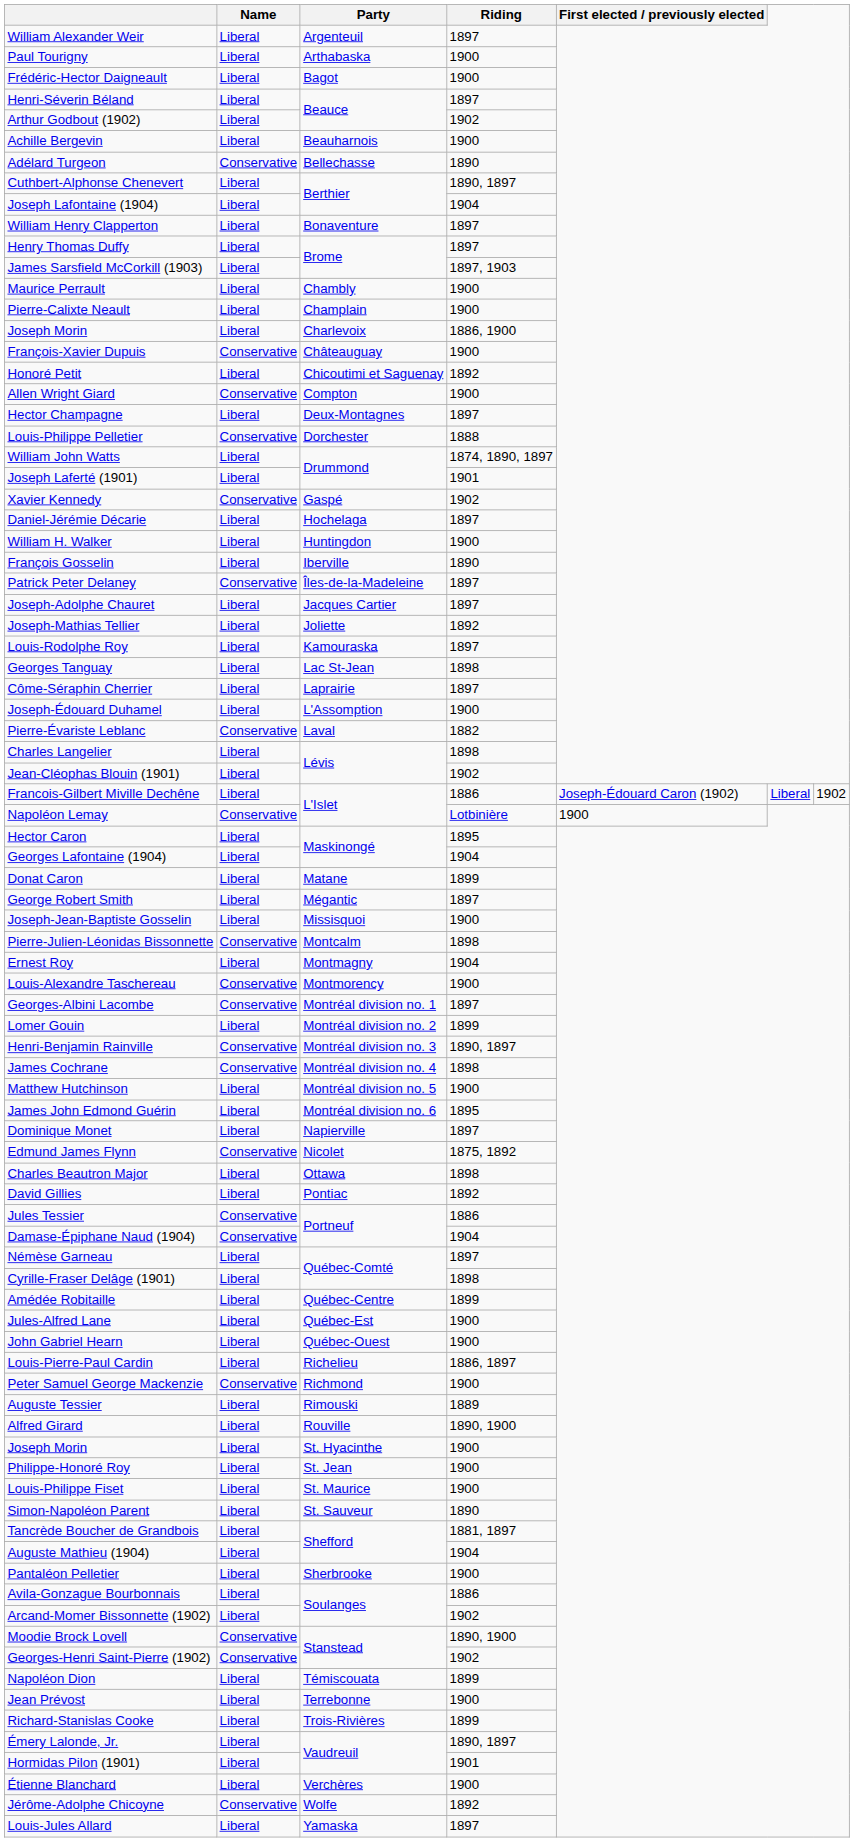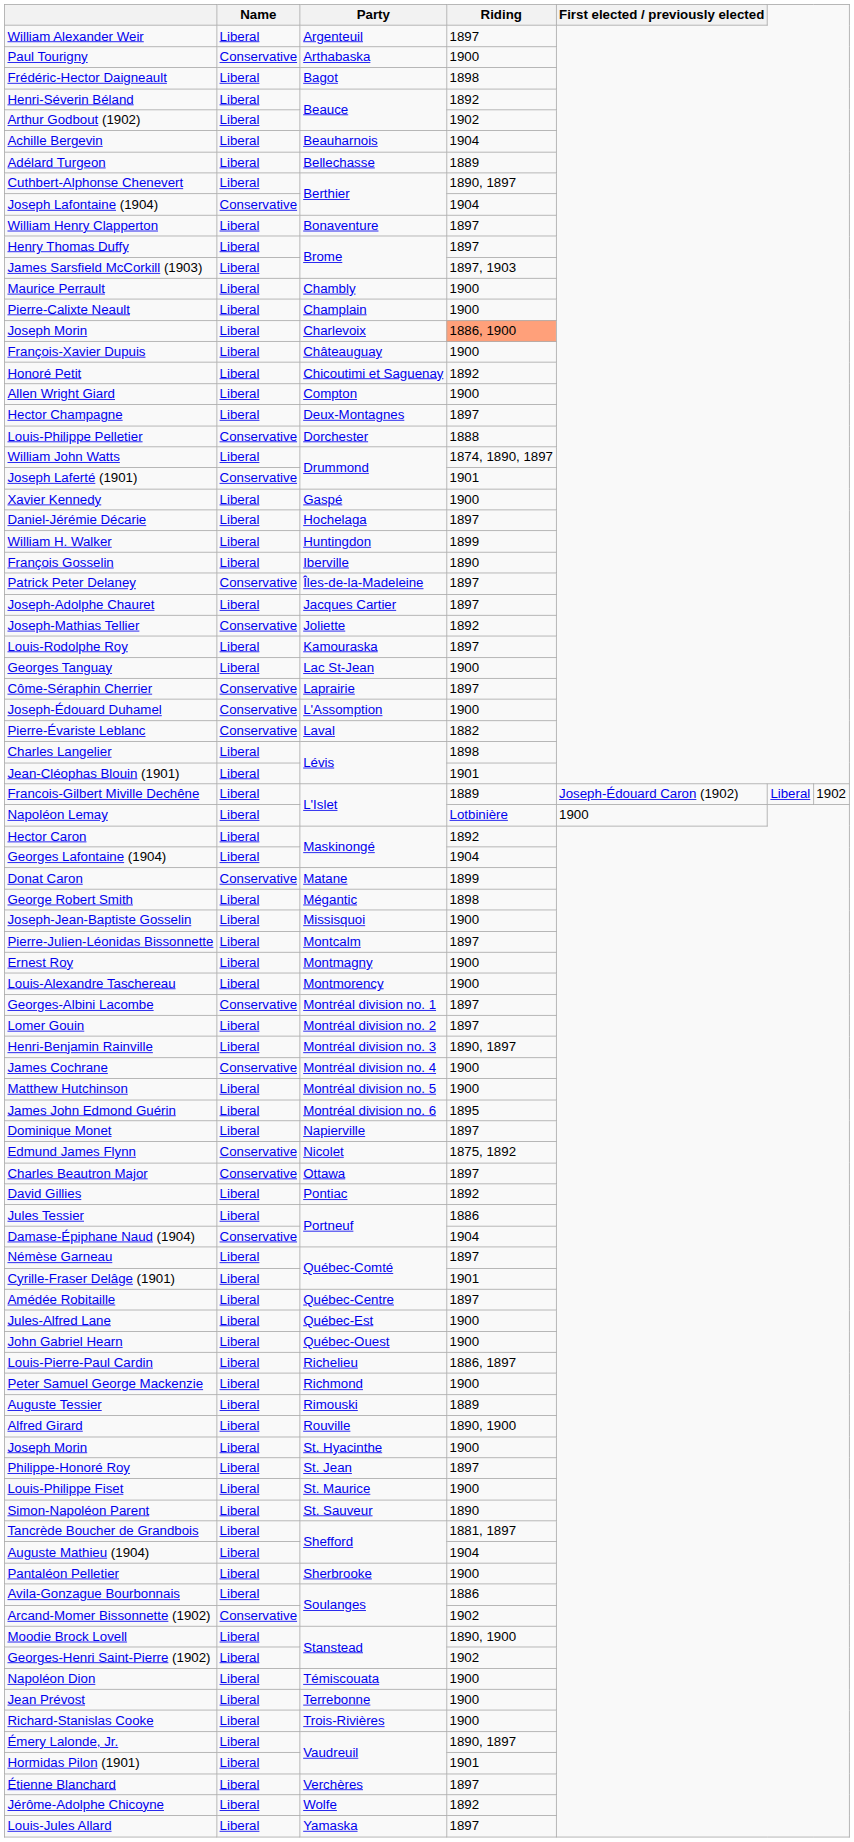Paul Tourigny | Name: Liberal -> Conservative
Frédéric-Hector Daigneault | Riding: 1900 -> 1898
Henri-Séverin Béland | Riding: 1897 -> 1892
Achille Bergevin | Riding: 1900 -> 1904
Adélard Turgeon | Name: Conservative -> Liberal
Adélard Turgeon | Riding: 1890 -> 1889
Joseph Lafontaine (1904) | Name: Liberal -> Conservative
Joseph Morin / Charlevoix | Riding: no background -> lightsalmon background
François-Xavier Dupuis | Name: Conservative -> Liberal
Allen Wright Giard | Name: Conservative -> Liberal
Joseph Laferté (1901) | Name: Liberal -> Conservative
Xavier Kennedy | Name: Conservative -> Liberal
Xavier Kennedy | Riding: 1902 -> 1900
William H. Walker | Riding: 1900 -> 1899
Joseph-Mathias Tellier | Name: Liberal -> Conservative
Georges Tanguay | Riding: 1898 -> 1900
Côme-Séraphin Cherrier | Name: Liberal -> Conservative
Joseph-Édouard Duhamel | Name: Liberal -> Conservative
Jean-Cléophas Blouin (1901) | Riding: 1902 -> 1901
Francois-Gilbert Miville Dechêne | Riding: 1886 -> 1889
Napoléon Lemay | Name: Conservative -> Liberal
Hector Caron | Riding: 1895 -> 1892
Donat Caron | Name: Liberal -> Conservative
George Robert Smith | Riding: 1897 -> 1898
Pierre-Julien-Léonidas Bissonnette | Name: Conservative -> Liberal
Pierre-Julien-Léonidas Bissonnette | Riding: 1898 -> 1897
Ernest Roy | Riding: 1904 -> 1900
Louis-Alexandre Taschereau | Name: Conservative -> Liberal
Lomer Gouin | Riding: 1899 -> 1897
Henri-Benjamin Rainville | Name: Conservative -> Liberal
James Cochrane | Riding: 1898 -> 1900
Charles Beautron Major | Name: Liberal -> Conservative
Charles Beautron Major | Riding: 1898 -> 1897
Jules Tessier | Name: Conservative -> Liberal
Cyrille-Fraser Delâge (1901) | Riding: 1898 -> 1901
Amédée Robitaille | Riding: 1899 -> 1897
Peter Samuel George Mackenzie | Name: Conservative -> Liberal
Philippe-Honoré Roy | Riding: 1900 -> 1897
Arcand-Momer Bissonnette (1902) | Name: Liberal -> Conservative
Moodie Brock Lovell | Name: Conservative -> Liberal
Georges-Henri Saint-Pierre (1902) | Name: Conservative -> Liberal
Napoléon Dion | Riding: 1899 -> 1900
Richard-Stanislas Cooke | Riding: 1899 -> 1900
Étienne Blanchard | Riding: 1900 -> 1897
Jérôme-Adolphe Chicoyne | Name: Conservative -> Liberal
